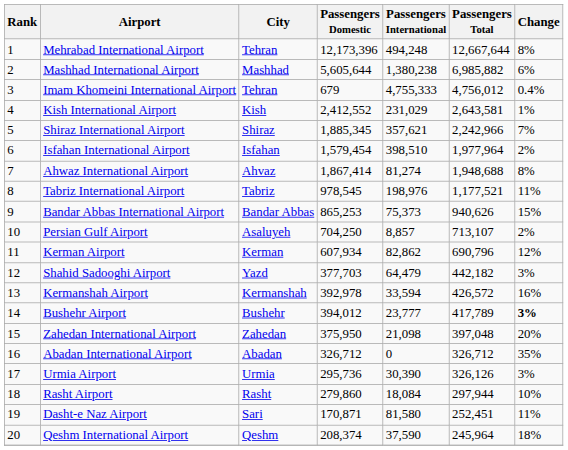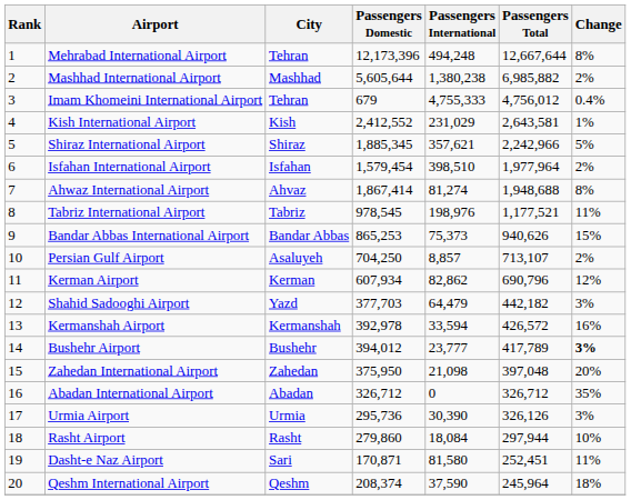Mashhad International Airport | Change: 6% -> 2%
Shiraz International Airport | Change: 7% -> 5%
